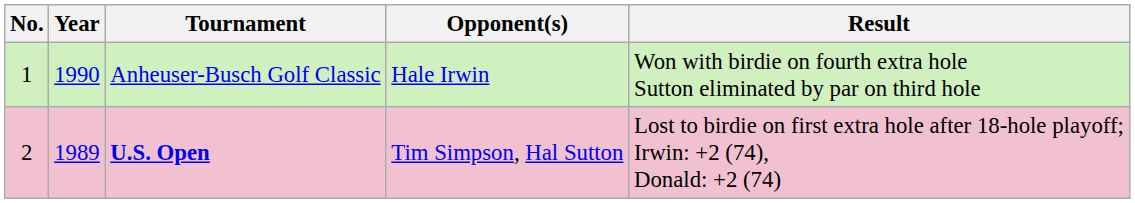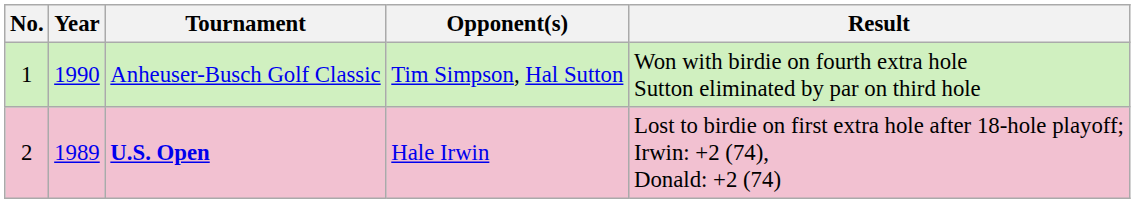Anheuser-Busch Golf Classic | Opponent(s): Hale Irwin -> Tim Simpson, Hal Sutton
U.S. Open | Opponent(s): Tim Simpson, Hal Sutton -> Hale Irwin
